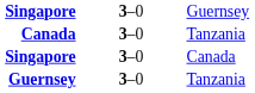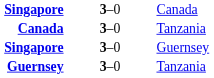rows swapped: Singapore / Guernsey <-> Singapore / Canada
